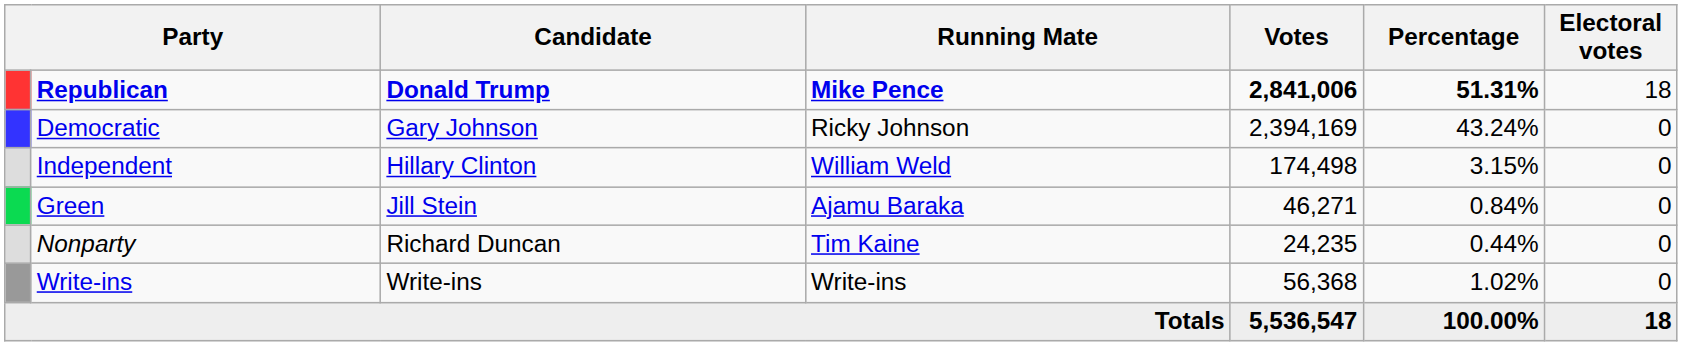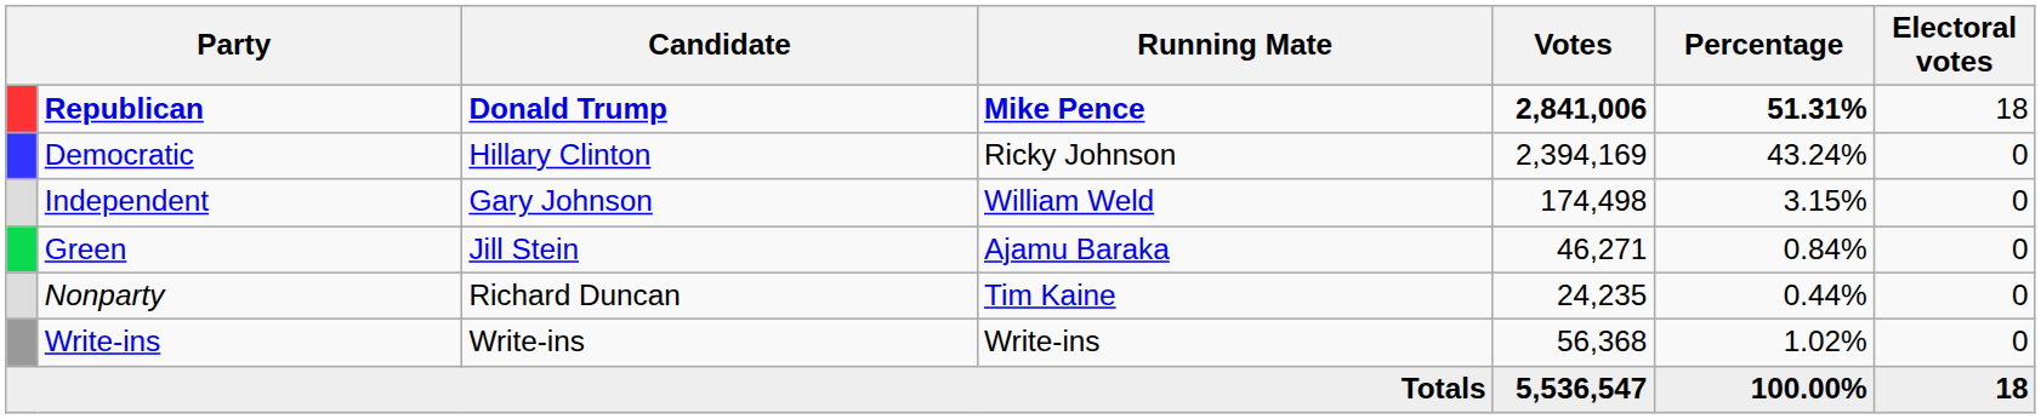Democratic | Candidate: Gary Johnson -> Hillary Clinton
Independent | Candidate: Hillary Clinton -> Gary Johnson
